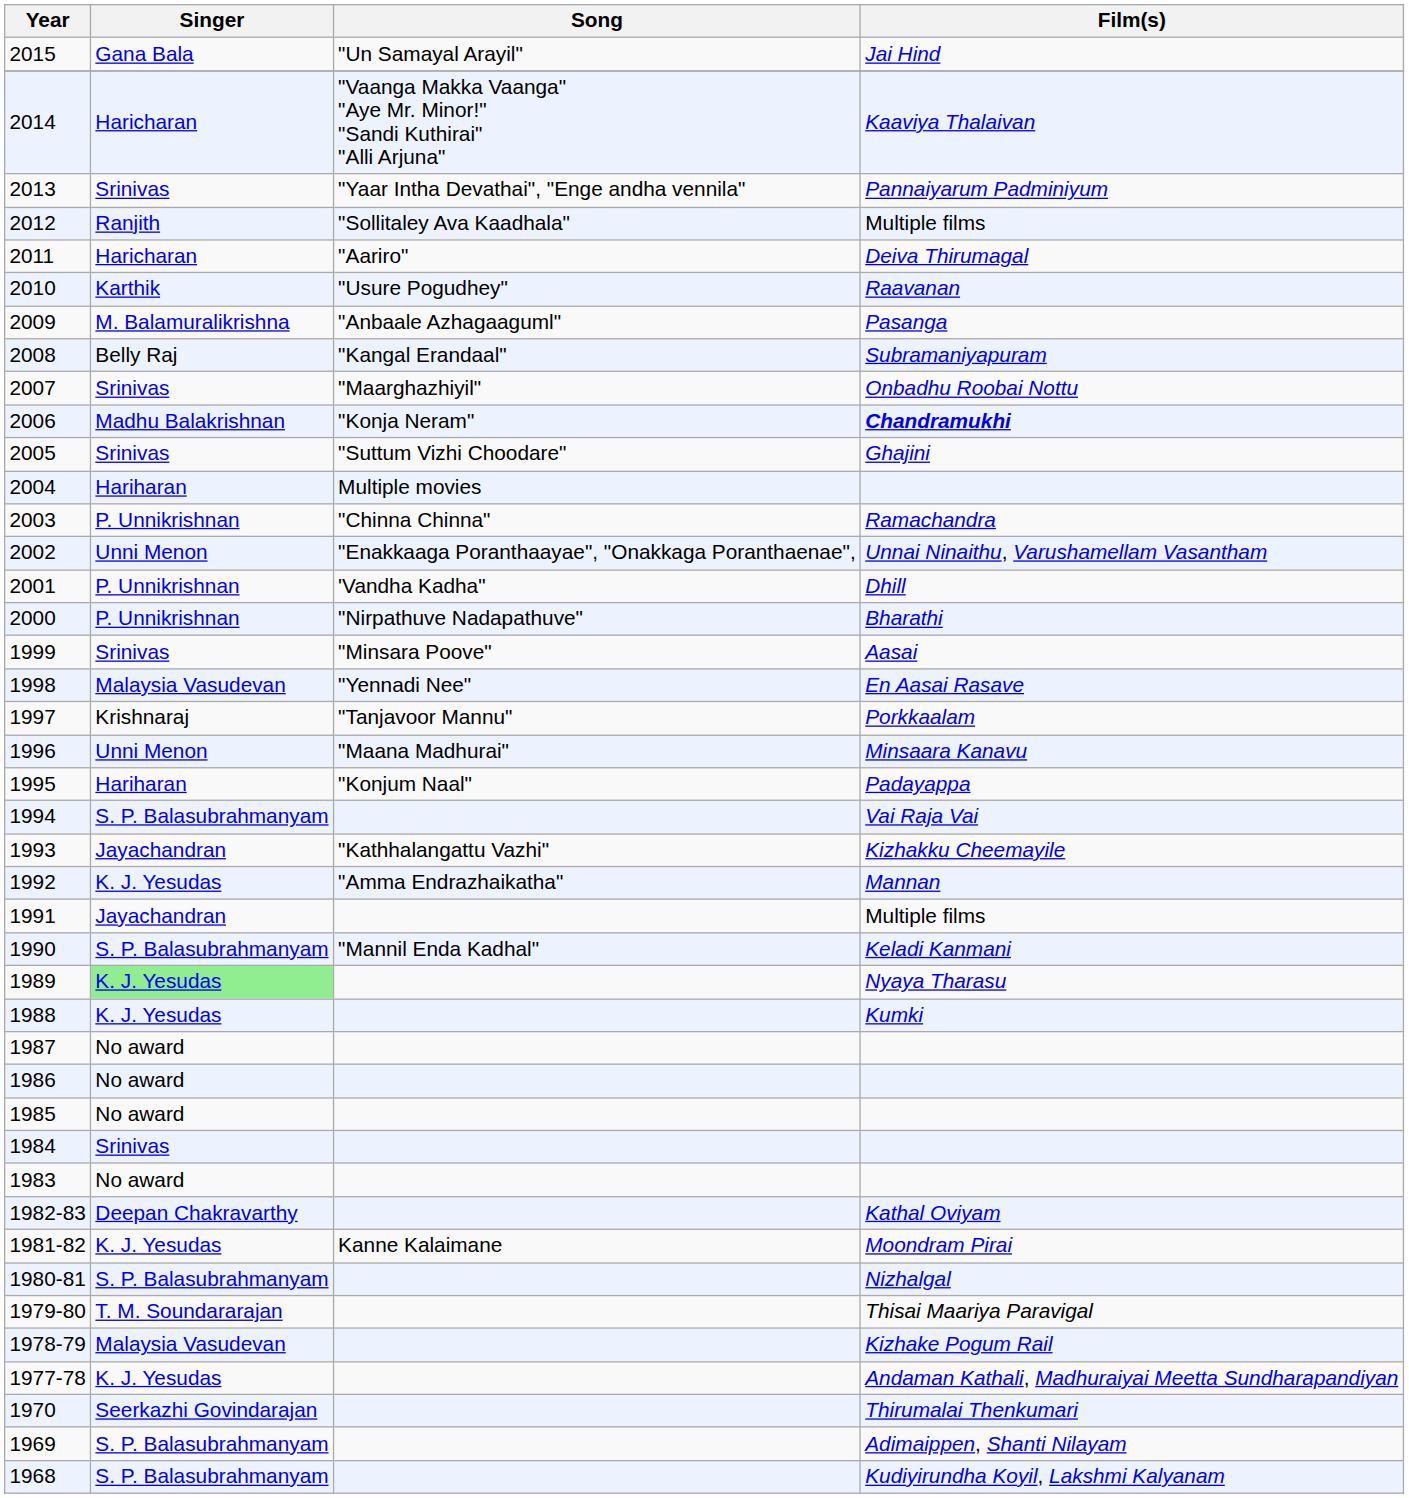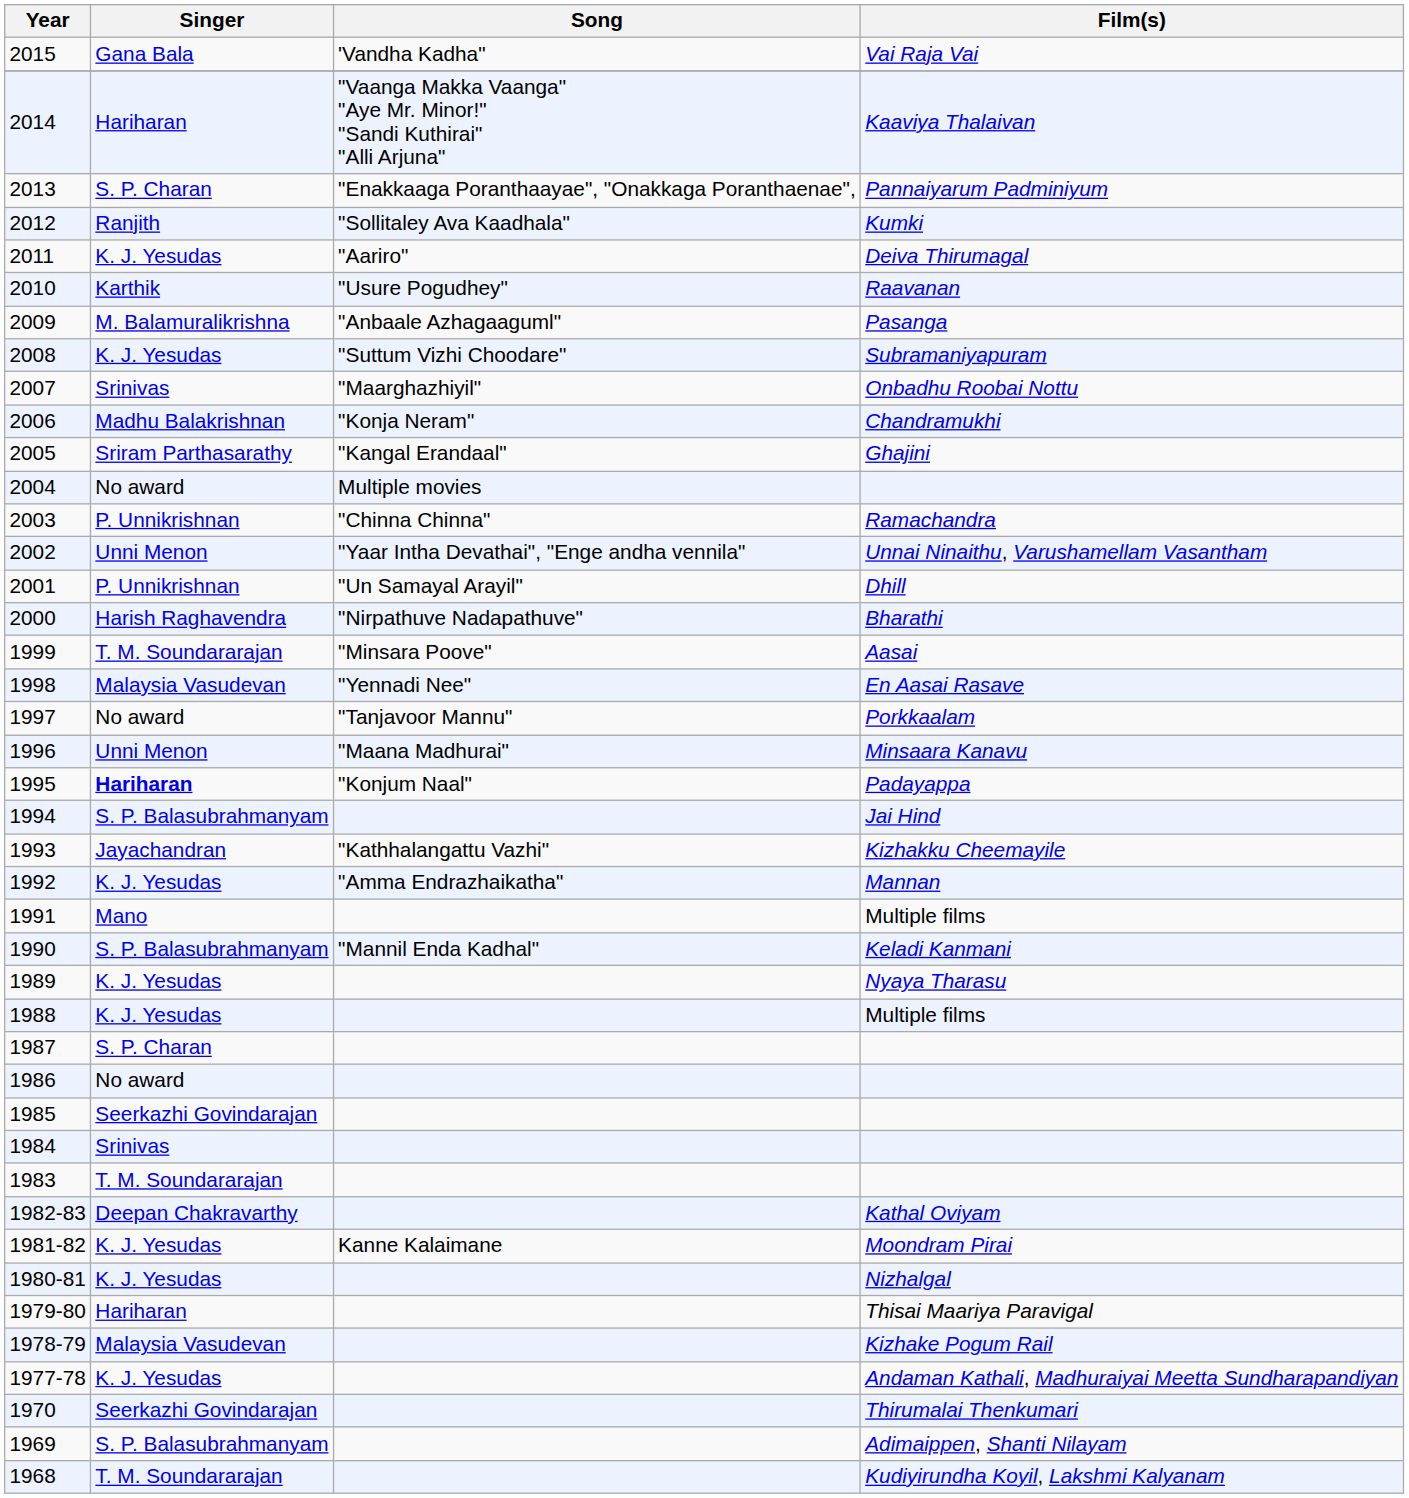2015 | Song: "Un Samayal Arayil" -> 'Vandha Kadha"
2015 | Film(s): Jai Hind -> Vai Raja Vai
2014 | Singer: Haricharan -> Hariharan
2013 | Singer: Srinivas -> S. P. Charan
2013 | Song: "Yaar Intha Devathai", "Enge andha vennila" -> "Enakkaaga Poranthaayae", "Onakkaga Poranthaenae",
2012 | Film(s): Multiple films -> Kumki
2011 | Singer: Haricharan -> K. J. Yesudas
2008 | Singer: Belly Raj -> K. J. Yesudas
2008 | Song: "Kangal Erandaal" -> "Suttum Vizhi Choodare"
2006 | Film(s): bold -> normal
2005 | Singer: Srinivas -> Sriram Parthasarathy
2005 | Song: "Suttum Vizhi Choodare" -> "Kangal Erandaal"
2004 | Singer: Hariharan -> No award
2002 | Song: "Enakkaaga Poranthaayae", "Onakkaga Poranthaenae", -> "Yaar Intha Devathai", "Enge andha vennila"
2001 | Song: 'Vandha Kadha" -> "Un Samayal Arayil"
2000 | Singer: P. Unnikrishnan -> Harish Raghavendra
1999 | Singer: Srinivas -> T. M. Soundararajan
1997 | Singer: Krishnaraj -> No award
1995 | Singer: normal -> bold
1994 | Film(s): Vai Raja Vai -> Jai Hind
1991 | Singer: Jayachandran -> Mano
1989 | Singer: lightgreen background -> no background
1988 | Film(s): Kumki -> Multiple films
1987 | Singer: No award -> S. P. Charan
1985 | Singer: No award -> Seerkazhi Govindarajan
1983 | Singer: No award -> T. M. Soundararajan
1980-81 | Singer: S. P. Balasubrahmanyam -> K. J. Yesudas
1979-80 | Singer: T. M. Soundararajan -> Hariharan
1968 | Singer: S. P. Balasubrahmanyam -> T. M. Soundararajan
